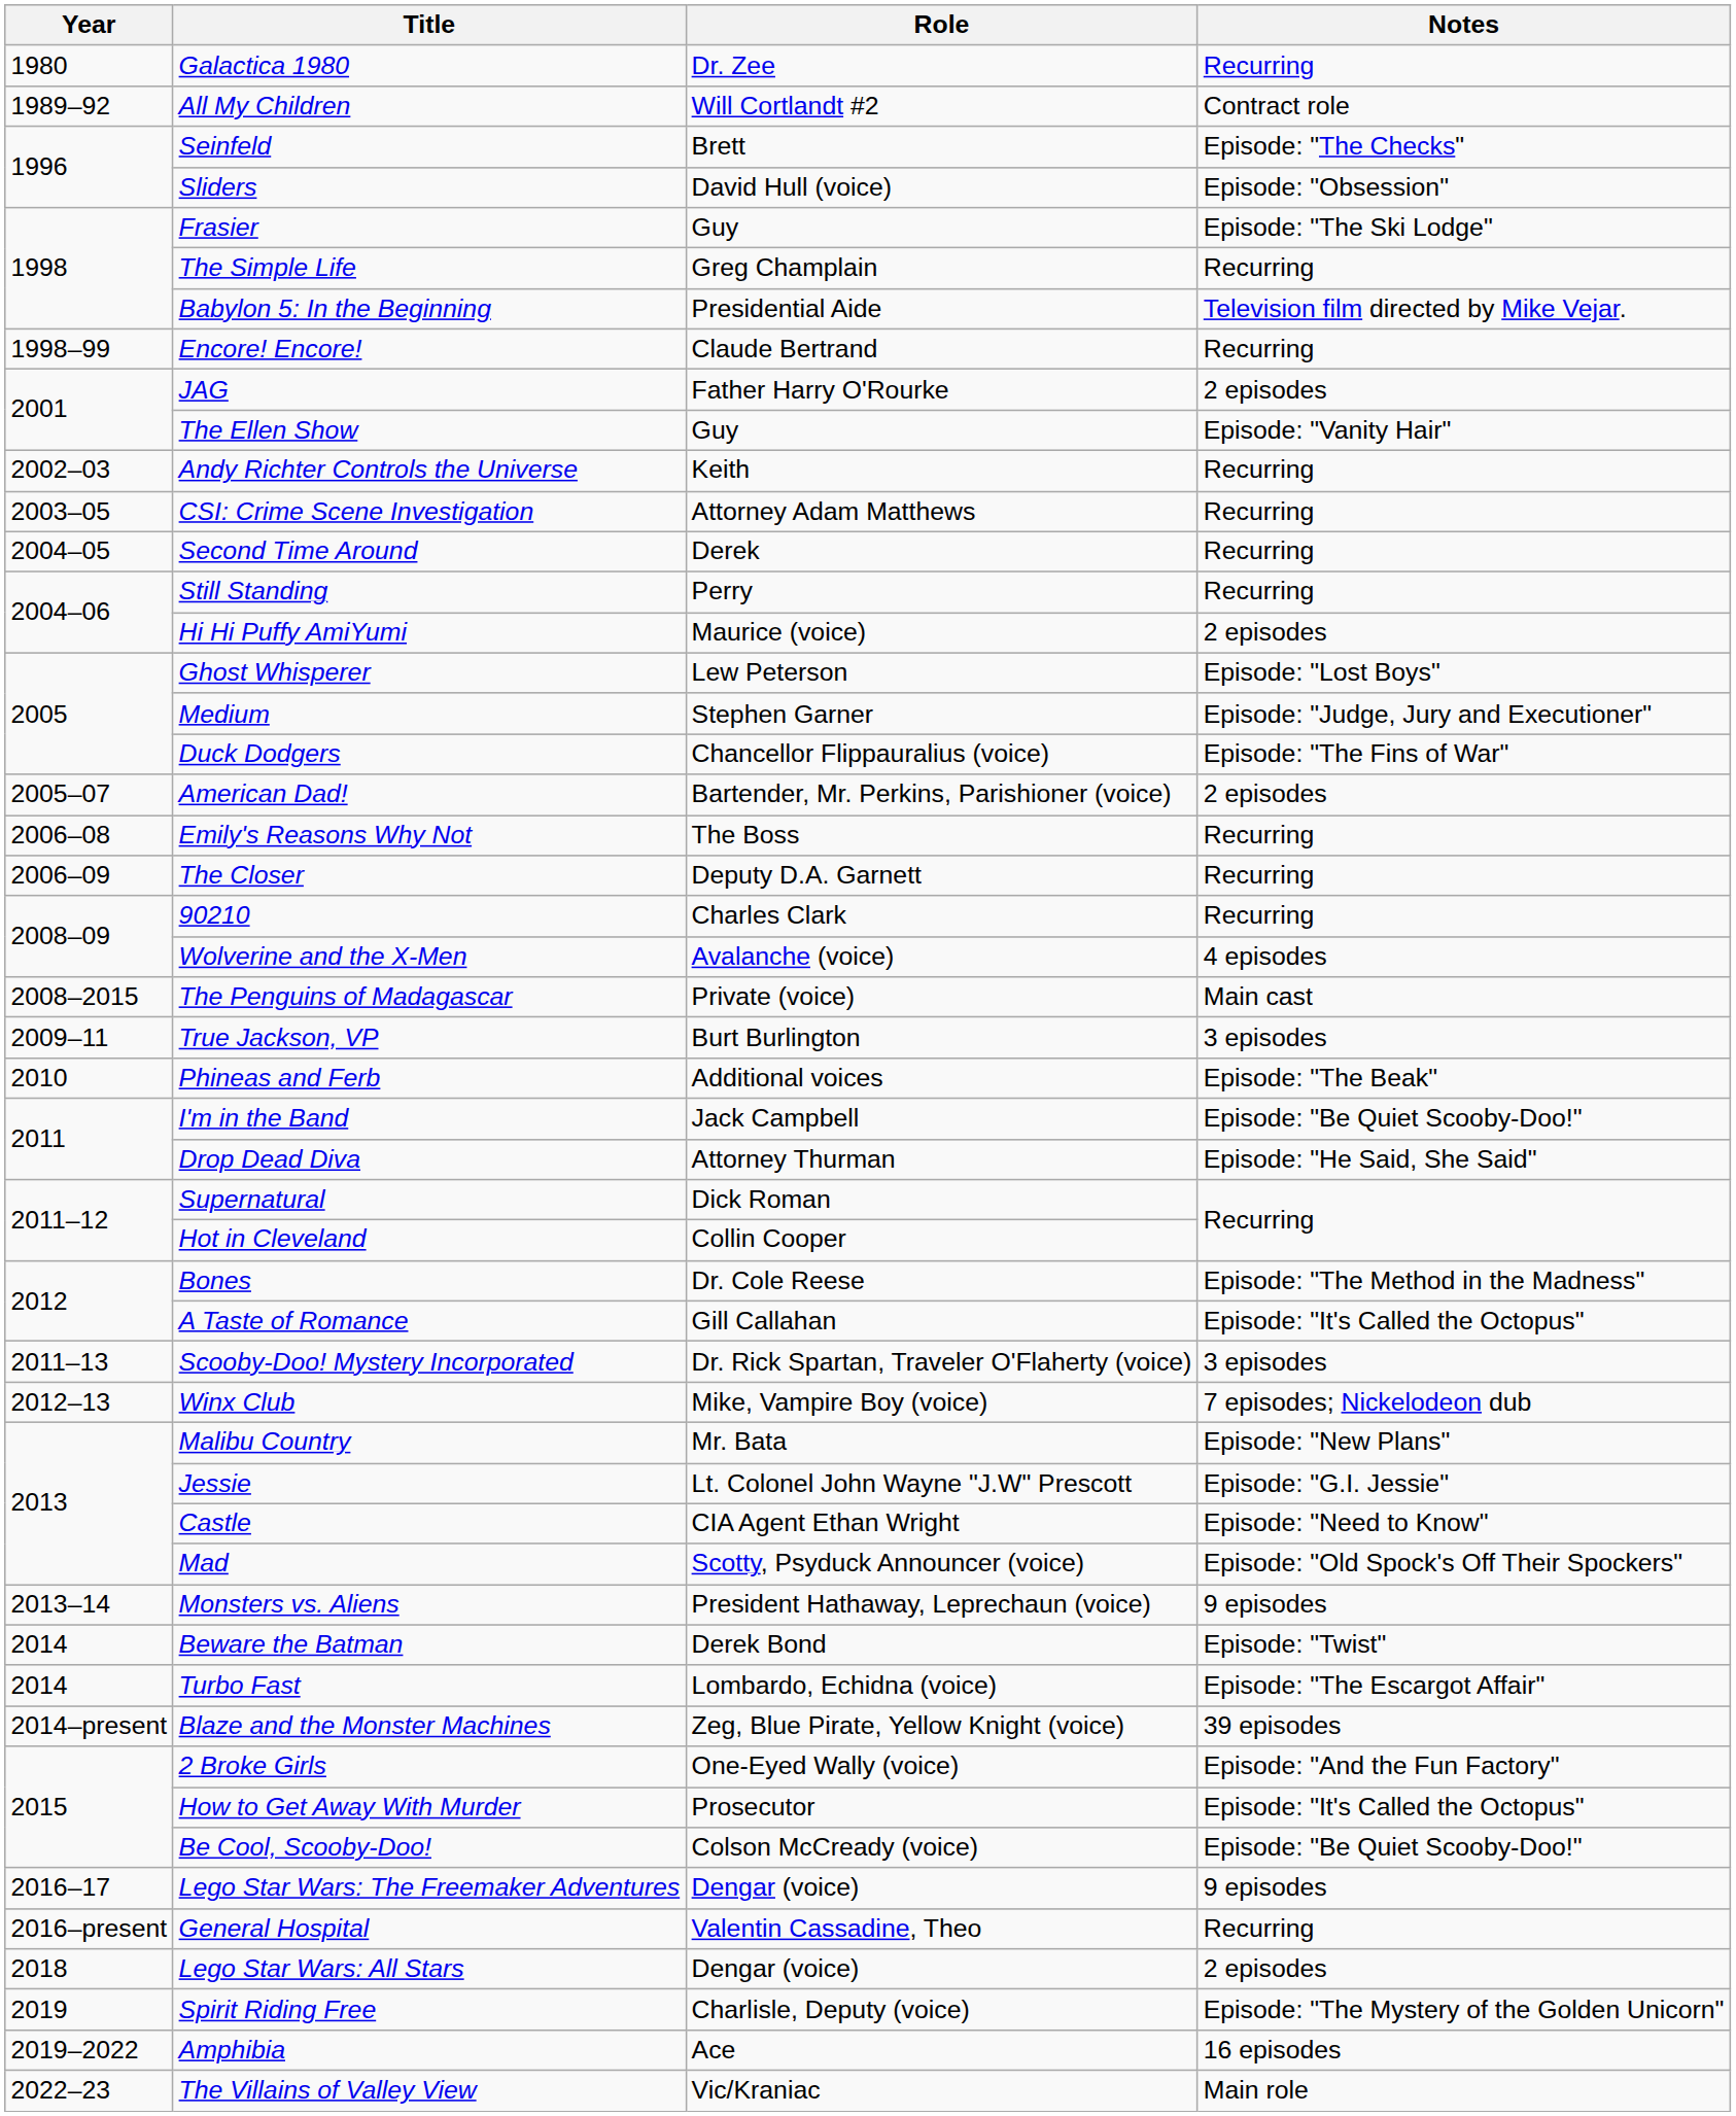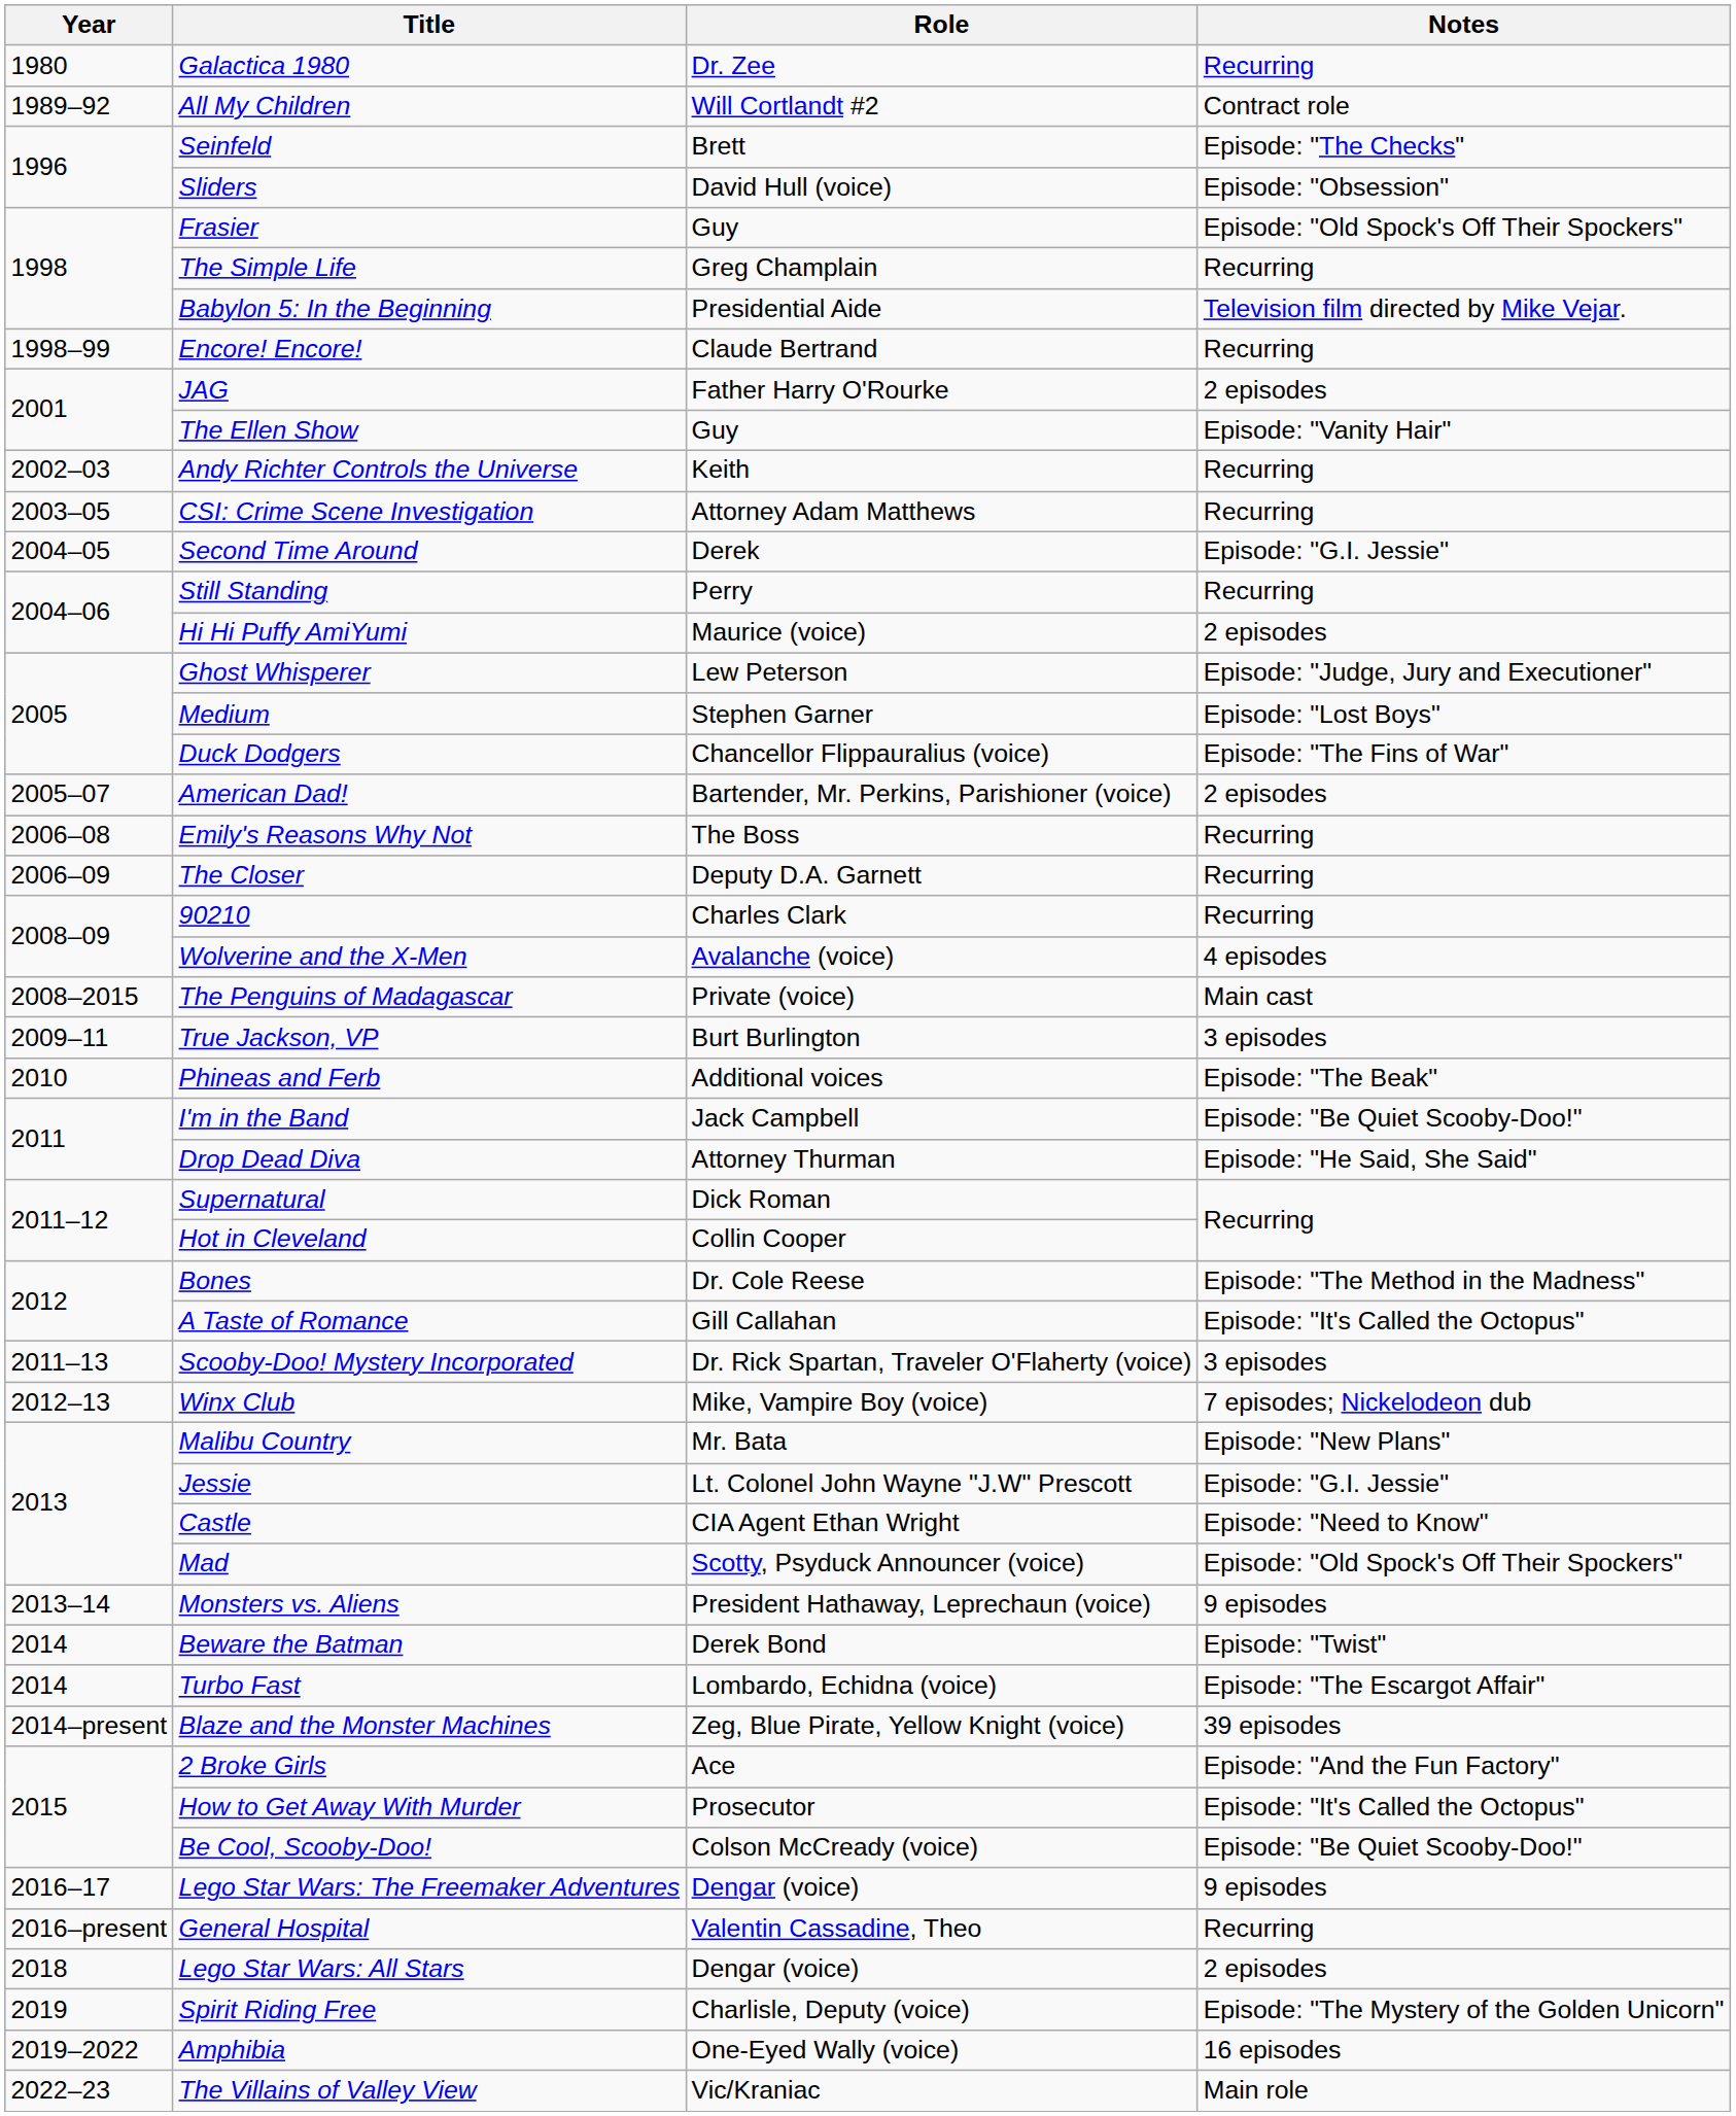Frasier | Notes: Episode: "The Ski Lodge" -> Episode: "Old Spock's Off Their Spockers"
Second Time Around | Notes: Recurring -> Episode: "G.I. Jessie"
Ghost Whisperer | Notes: Episode: "Lost Boys" -> Episode: "Judge, Jury and Executioner"
Medium | Notes: Episode: "Judge, Jury and Executioner" -> Episode: "Lost Boys"
2 Broke Girls | Role: One-Eyed Wally (voice) -> Ace
Amphibia | Role: Ace -> One-Eyed Wally (voice)
